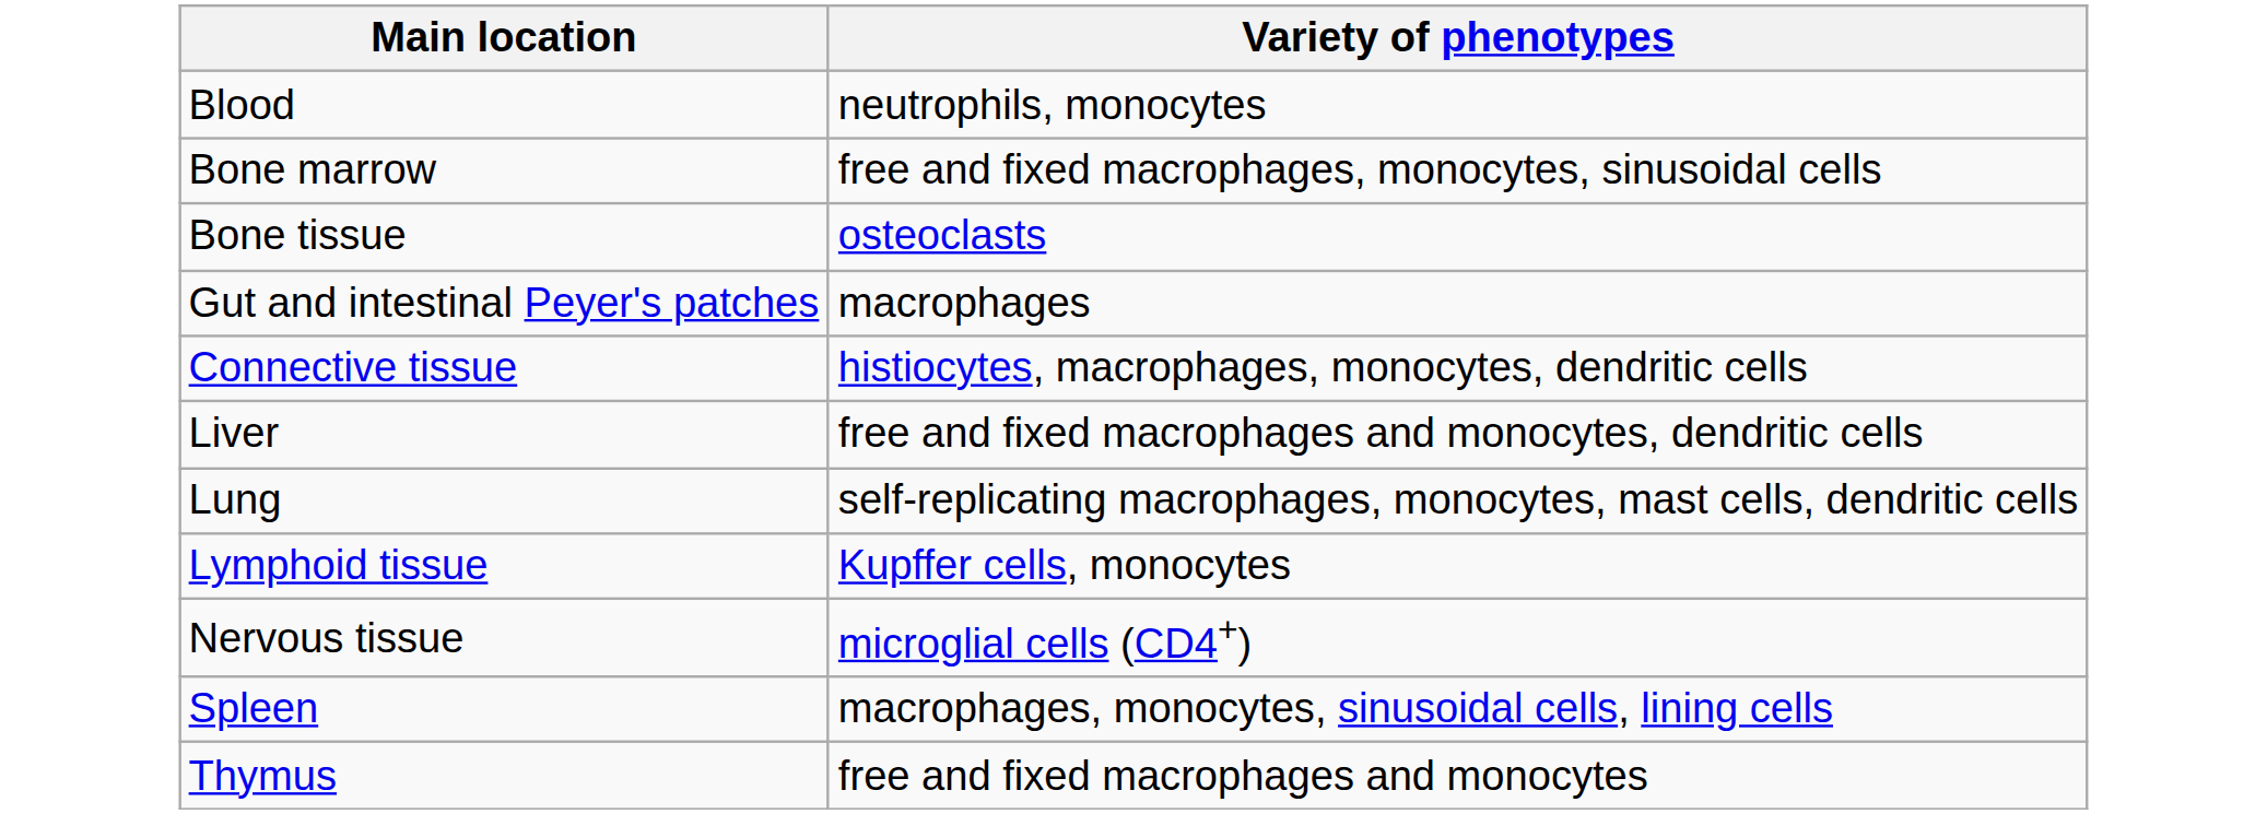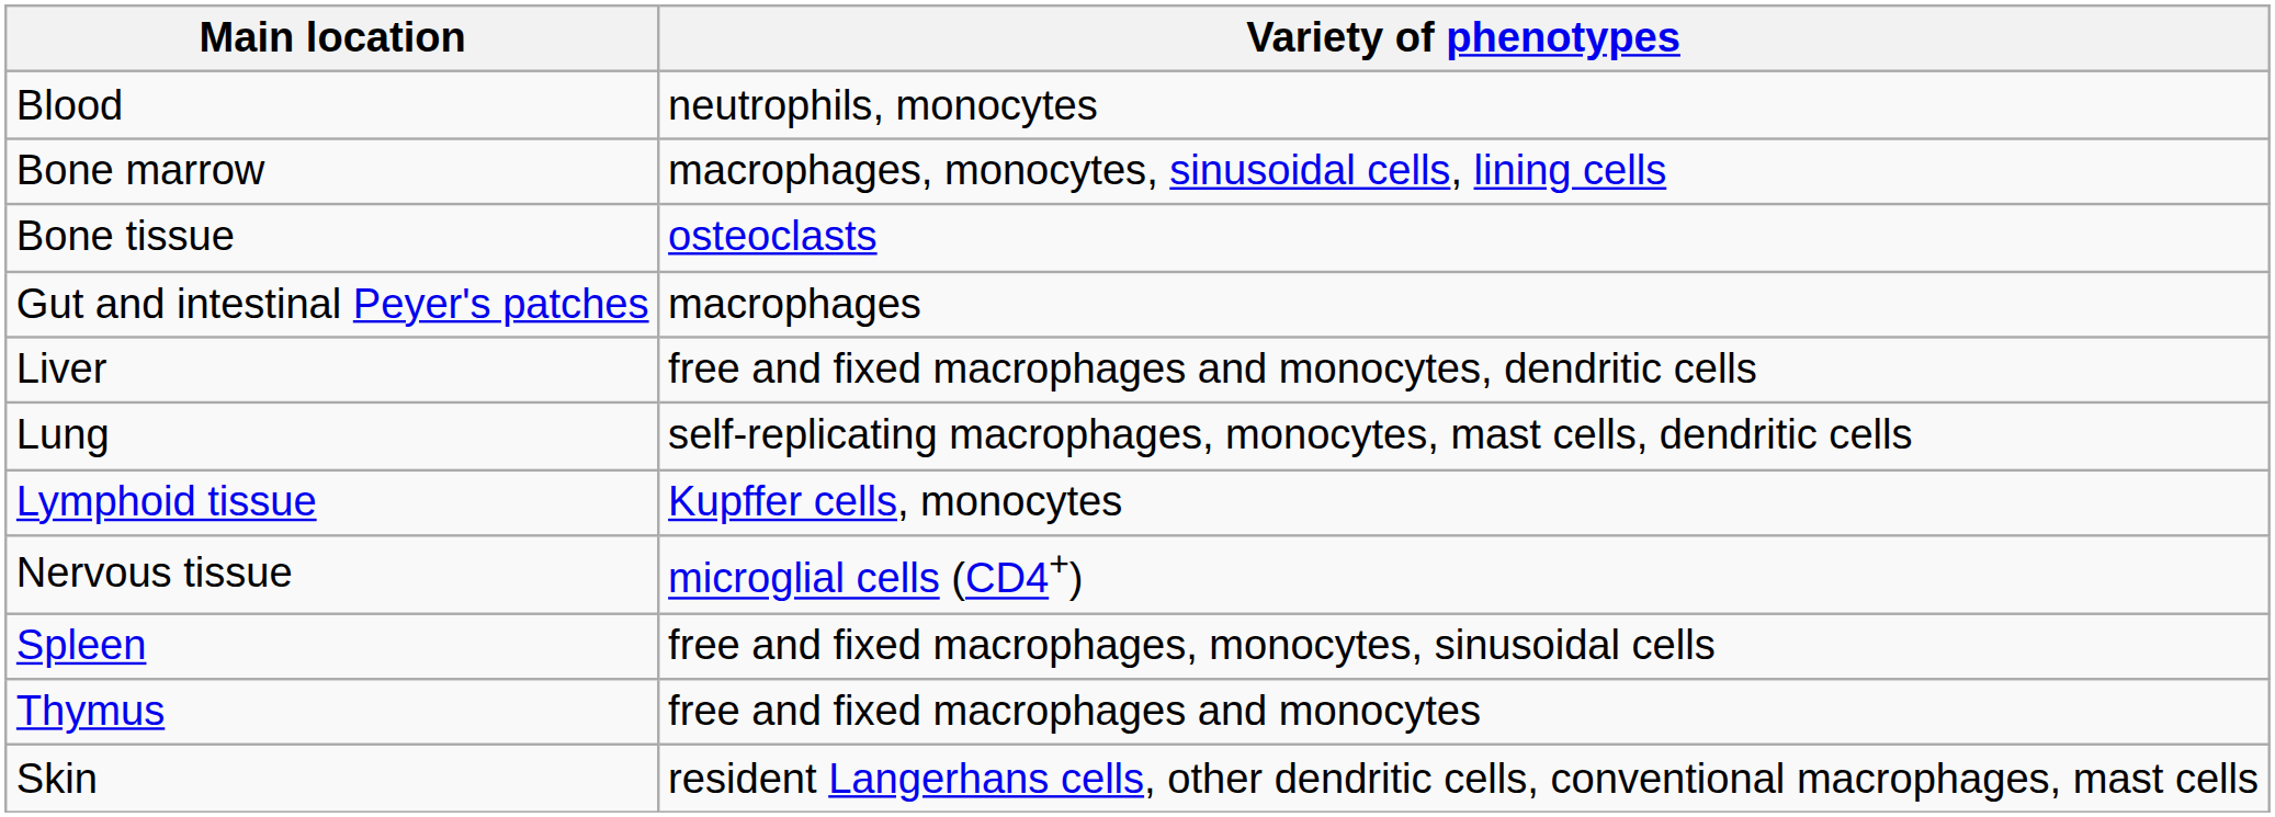Bone marrow | Variety of phenotypes: free and fixed macrophages, monocytes, sinusoidal cells -> macrophages, monocytes, sinusoidal cells, lining cells
- row: Connective tissue | histiocytes, macrophages, monocytes, dendritic cells
Spleen | Variety of phenotypes: macrophages, monocytes, sinusoidal cells, lining cells -> free and fixed macrophages, monocytes, sinusoidal cells
+ row: Skin | resident Langerhans cells, other dendritic cells, conventional macrophages, mast cells
